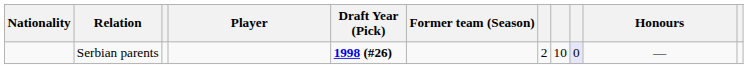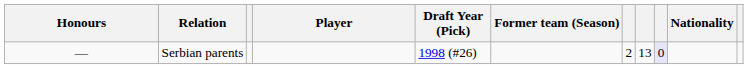columns swapped: Nationality <-> Honours
Serbian parents | Draft Year (Pick): bold -> normal
Serbian parents | column 8: 10 -> 13
